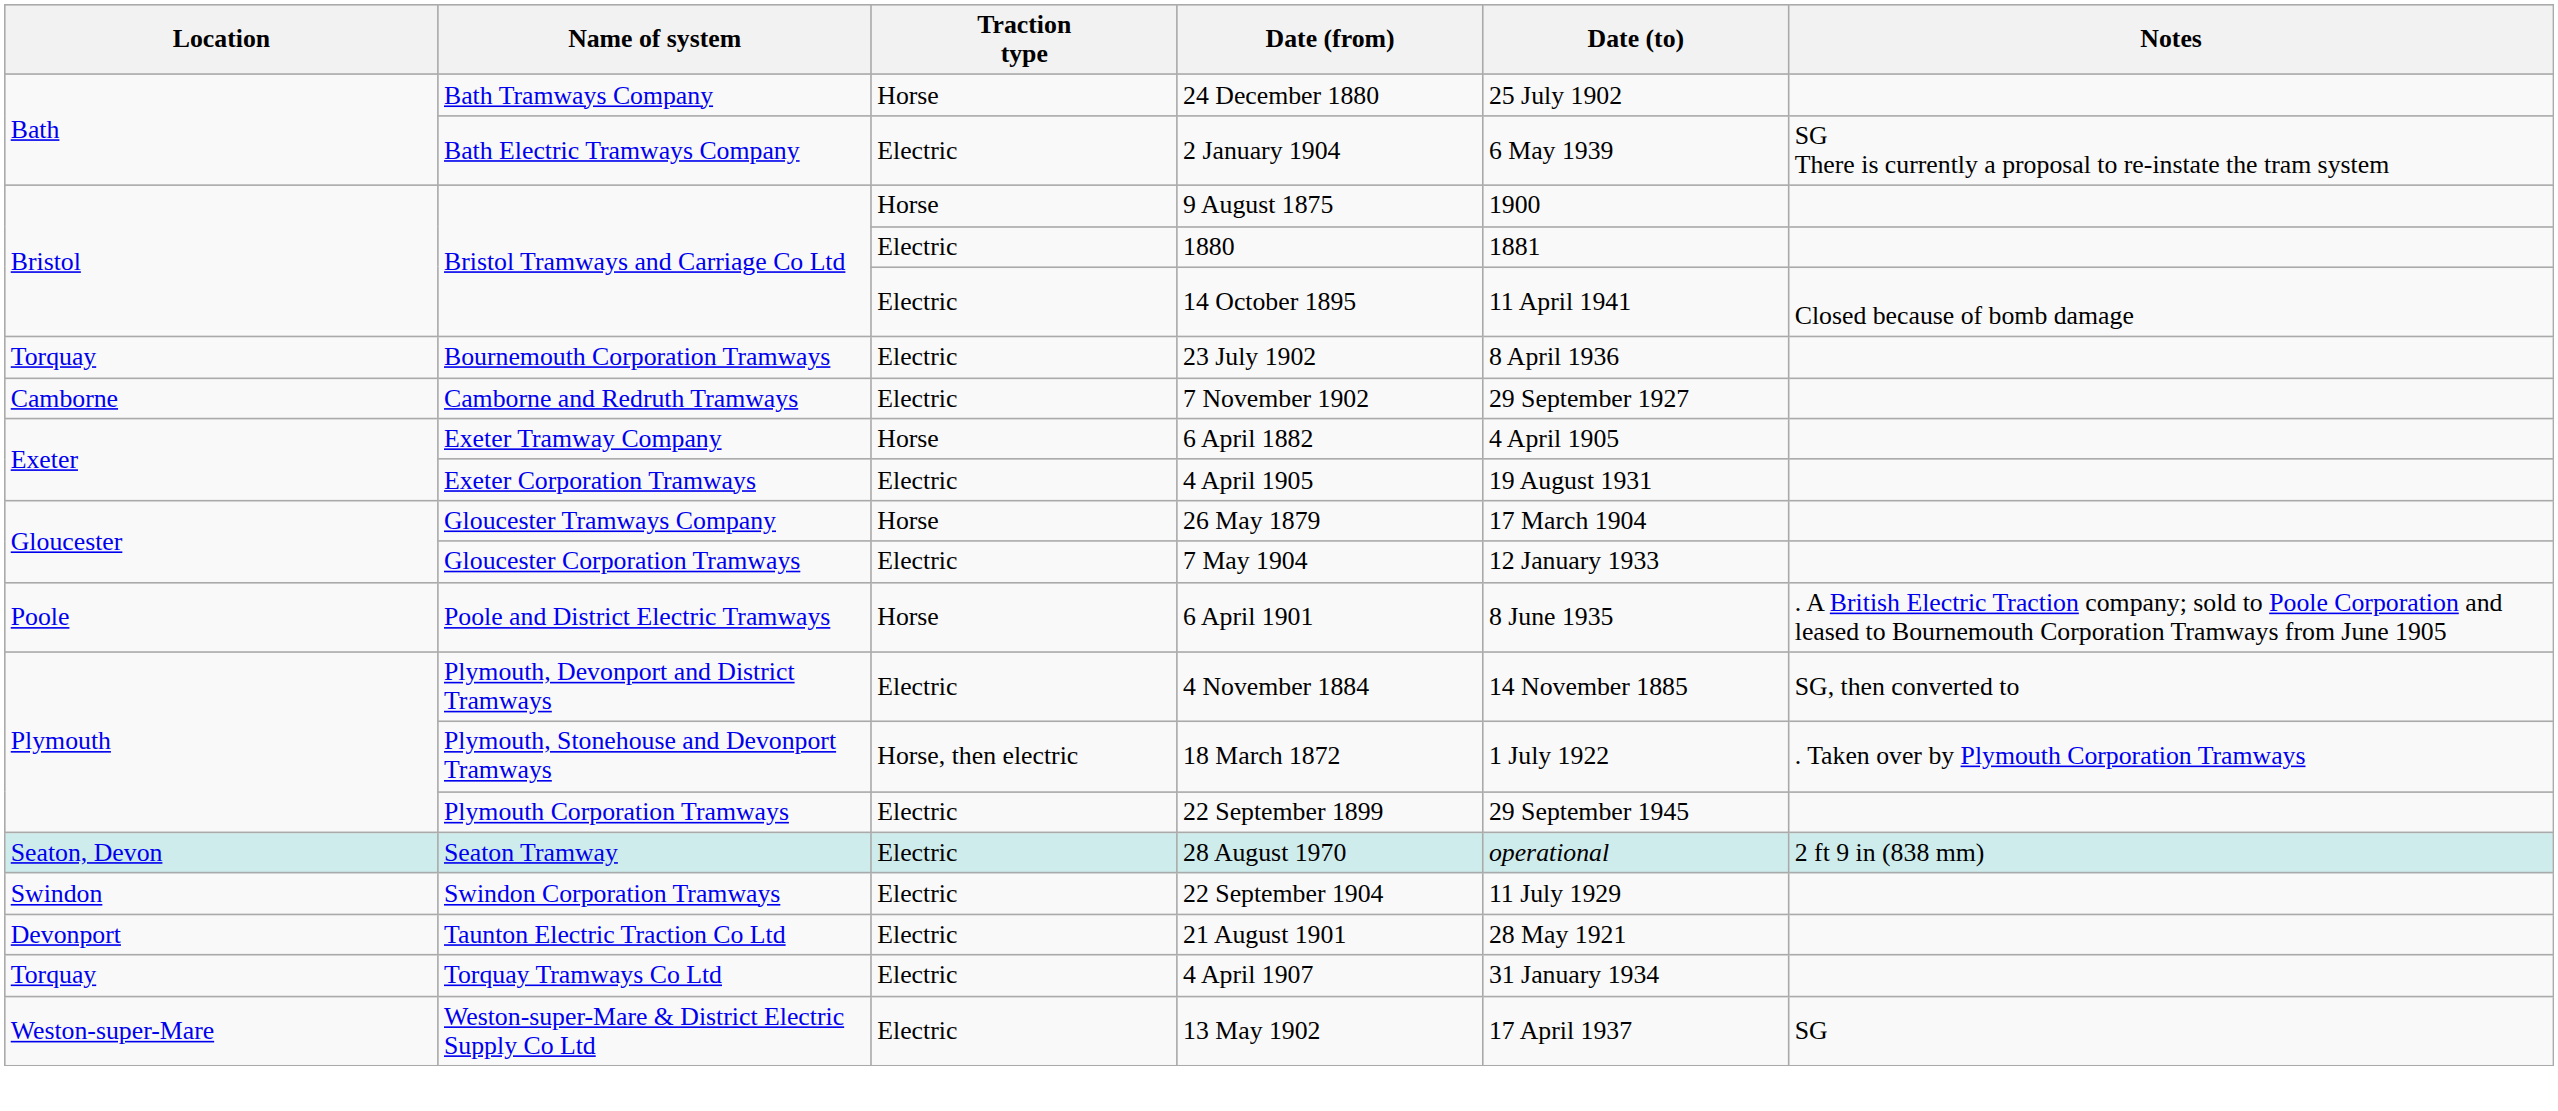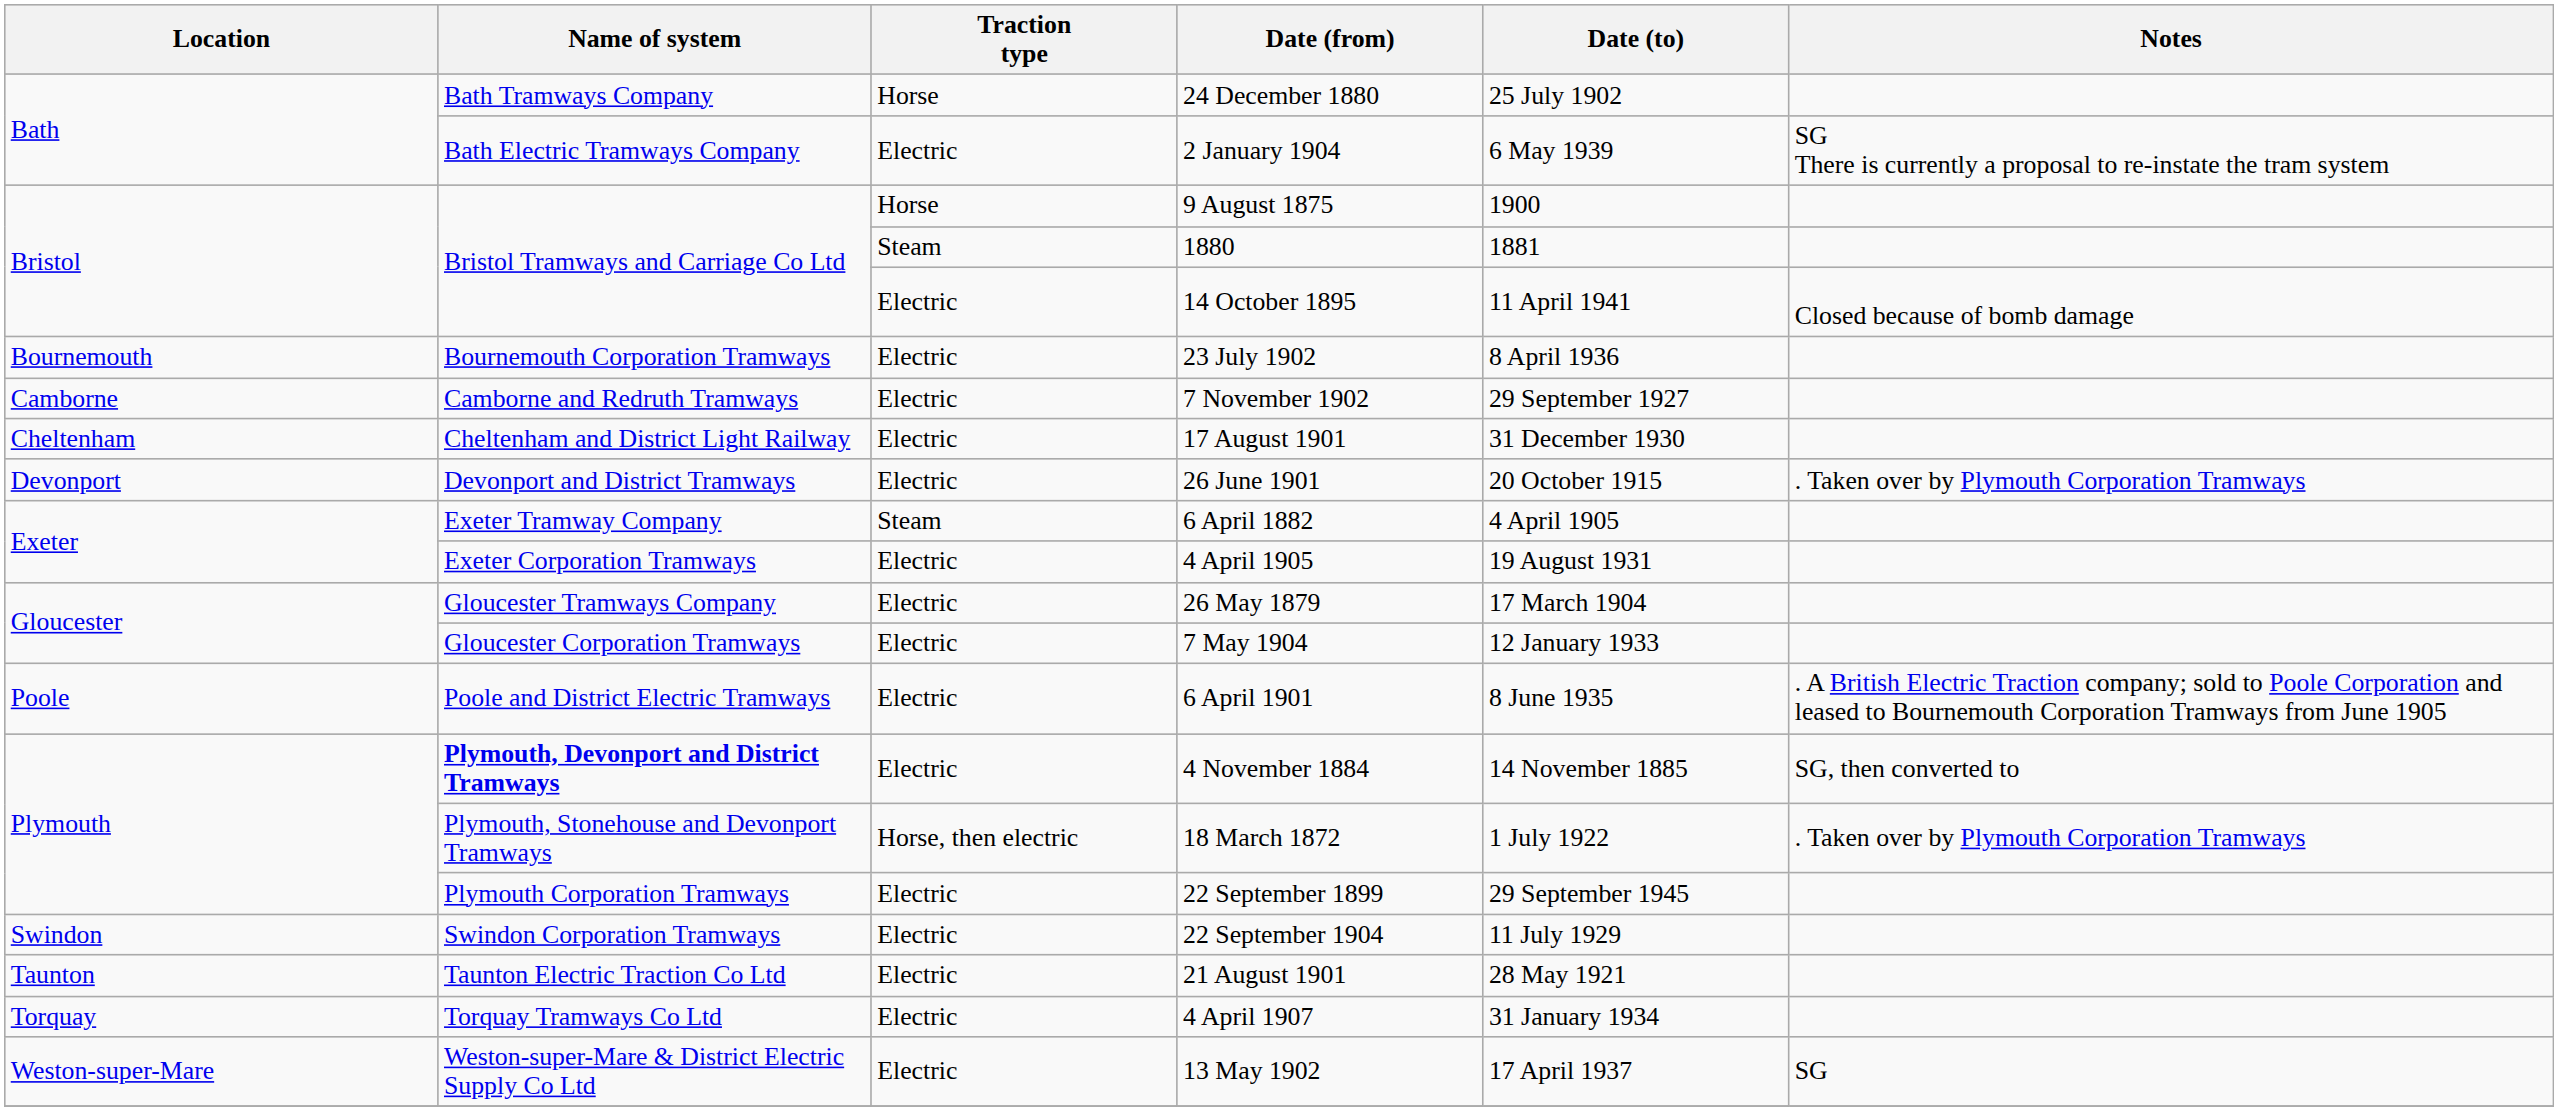1880 | Traction type: Electric -> Steam
23 July 1902 | Location: Torquay -> Bournemouth
+ row: Cheltenham | Cheltenham and District Light Railway | Electric | 17 August 1901 | 31 December 1930
+ row: Devonport | Devonport and District Tramways | Electric | 26 June 1901 | 20 October 1915 | . Taken over by Plymouth Corporation Tramways
6 April 1882 | Traction type: Horse -> Steam
26 May 1879 | Traction type: Horse -> Electric
6 April 1901 | Traction type: Horse -> Electric
4 November 1884 | Name of system: normal -> bold
- row: Seaton, Devon | Seaton Tramway | Electric | 28 August 1970 | operational | 2 ft 9 in (838 mm)
21 August 1901 | Location: Devonport -> Taunton
